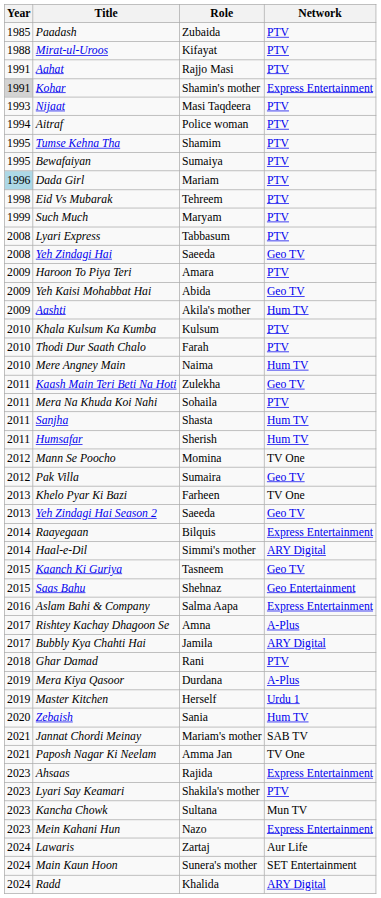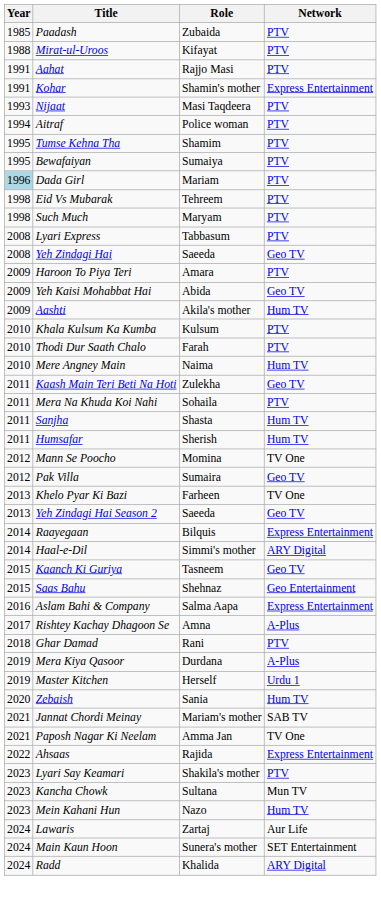Kohar | Year: lightgrey background -> no background
Such Much | Year: 1999 -> 1998
- row: 2017 | Bubbly Kya Chahti Hai | Jamila | ARY Digital
Ahsaas | Year: 2023 -> 2022
Mein Kahani Hun | Network: Express Entertainment -> Hum TV
